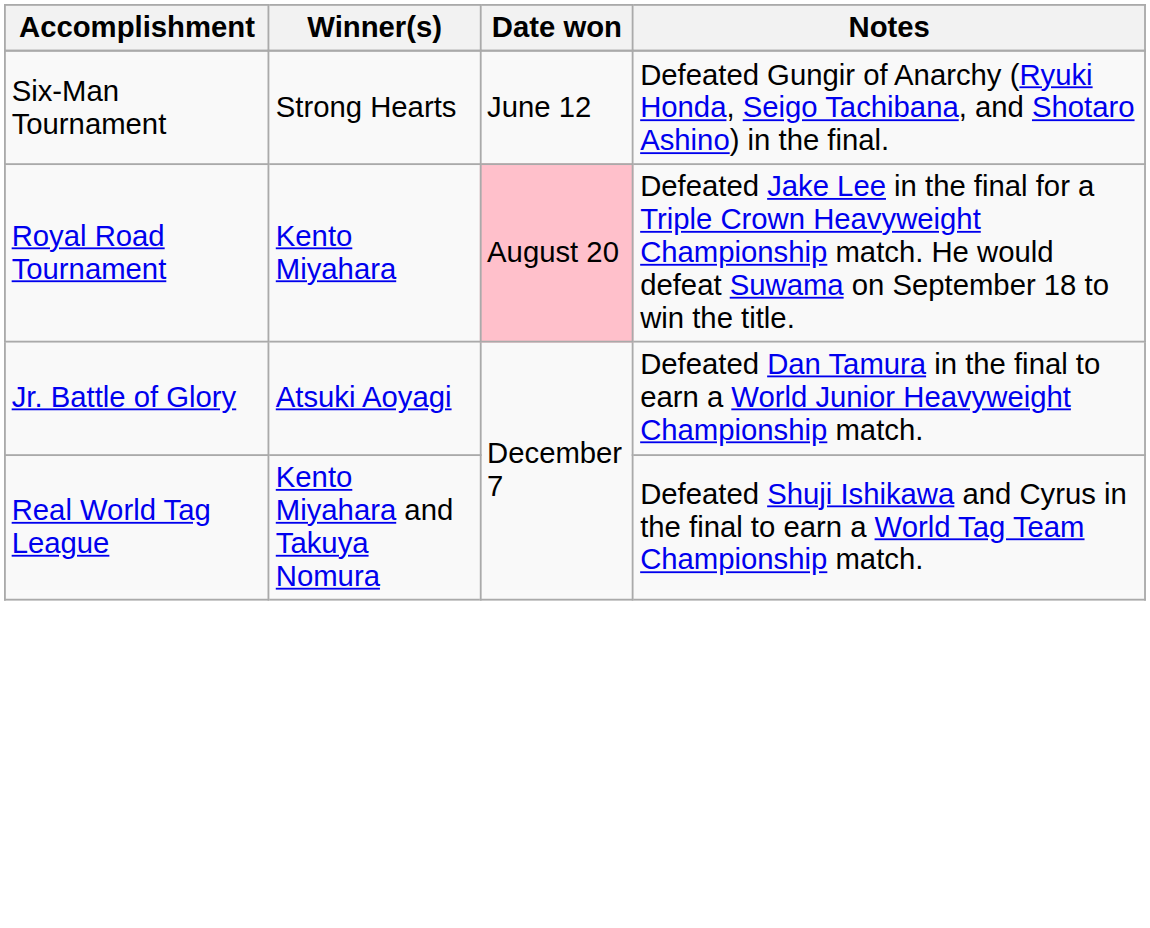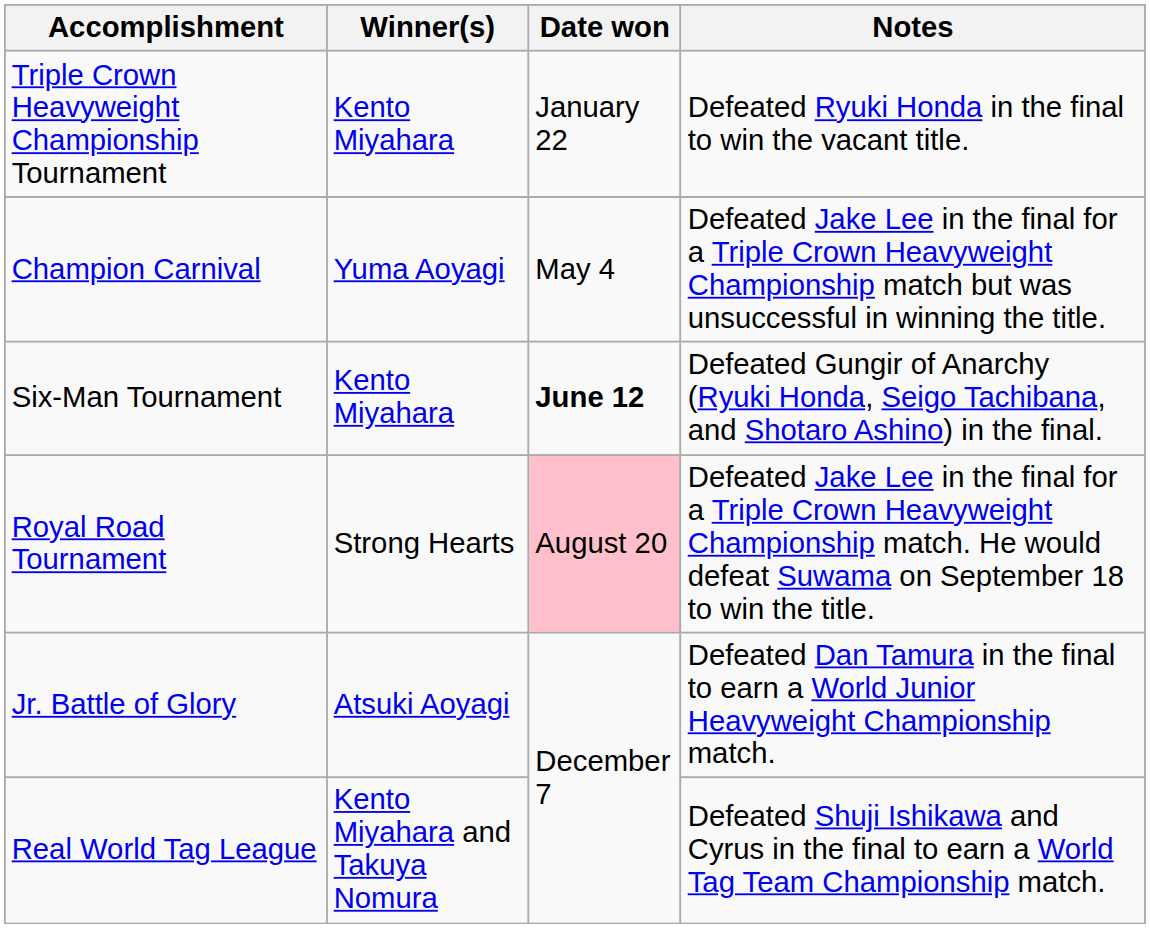+ row: Triple Crown Heavyweight Championship Tournament | Kento Miyahara | January 22 | Defeated Ryuki Honda in the final to win the vacant title.
+ row: Champion Carnival | Yuma Aoyagi | May 4 | Defeated Jake Lee in the final for a Triple Crown Heavyweight Championship match but was unsuccessful in winning the title.
Six-Man Tournament | Winner(s): Strong Hearts -> Kento Miyahara
Six-Man Tournament | Date won: normal -> bold
Royal Road Tournament | Winner(s): Kento Miyahara -> Strong Hearts
